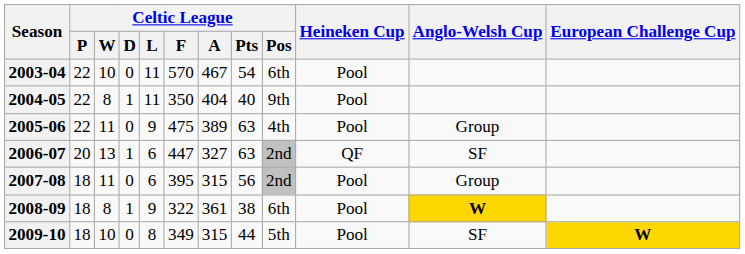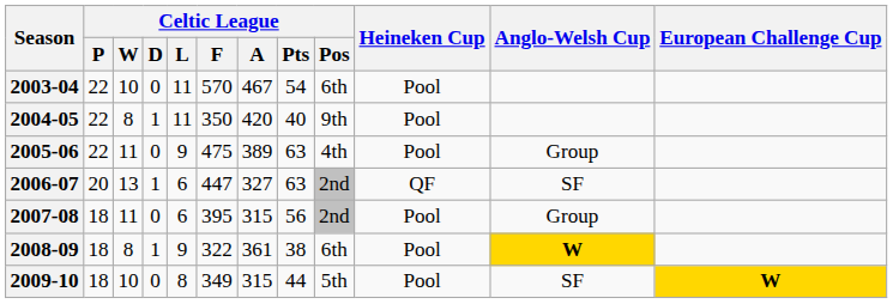2004-05 | Celtic League / A: 404 -> 420
